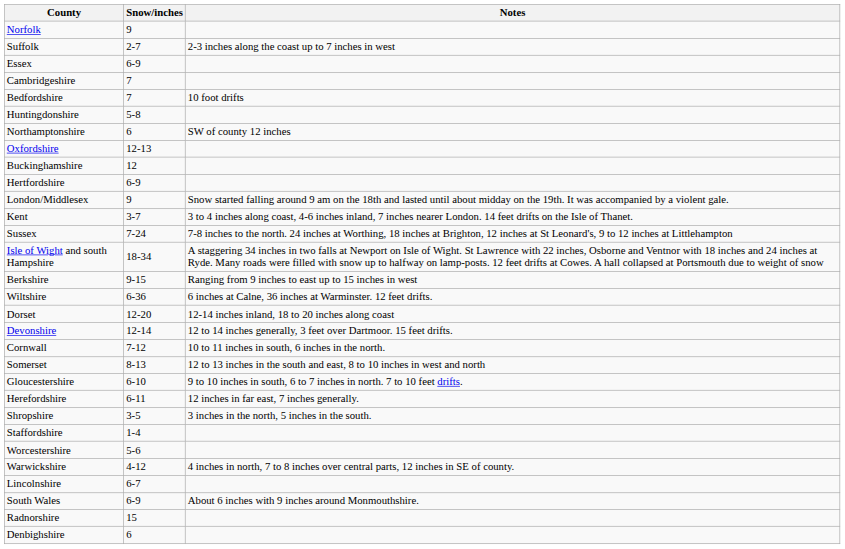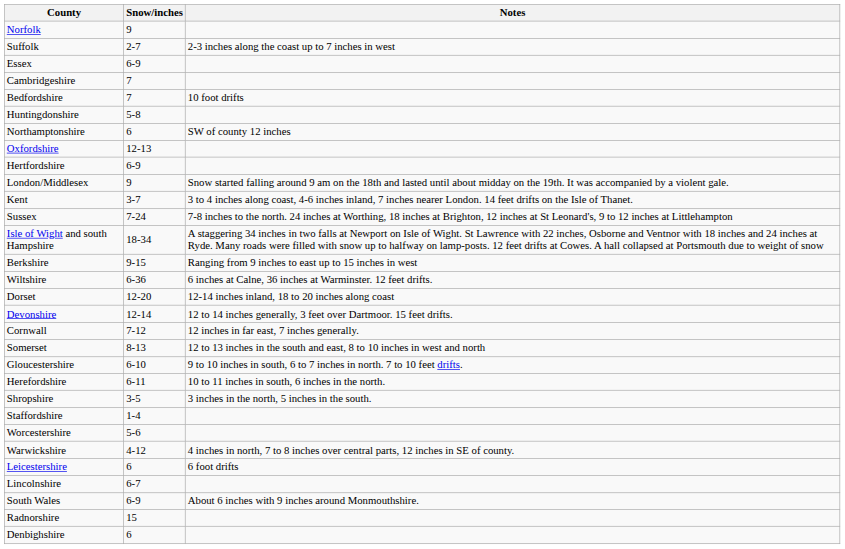- row: Buckinghamshire | 12
Cornwall | Notes: 10 to 11 inches in south, 6 inches in the north. -> 12 inches in far east, 7 inches generally.
Herefordshire | Notes: 12 inches in far east, 7 inches generally. -> 10 to 11 inches in south, 6 inches in the north.
+ row: Leicestershire | 6 | 6 foot drifts
